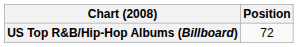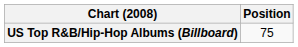US Top R&B/Hip-Hop Albums (Billboard) | Position: 72 -> 75
